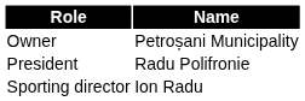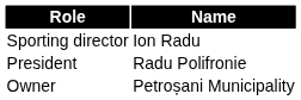rows swapped: Owner <-> Sporting director
